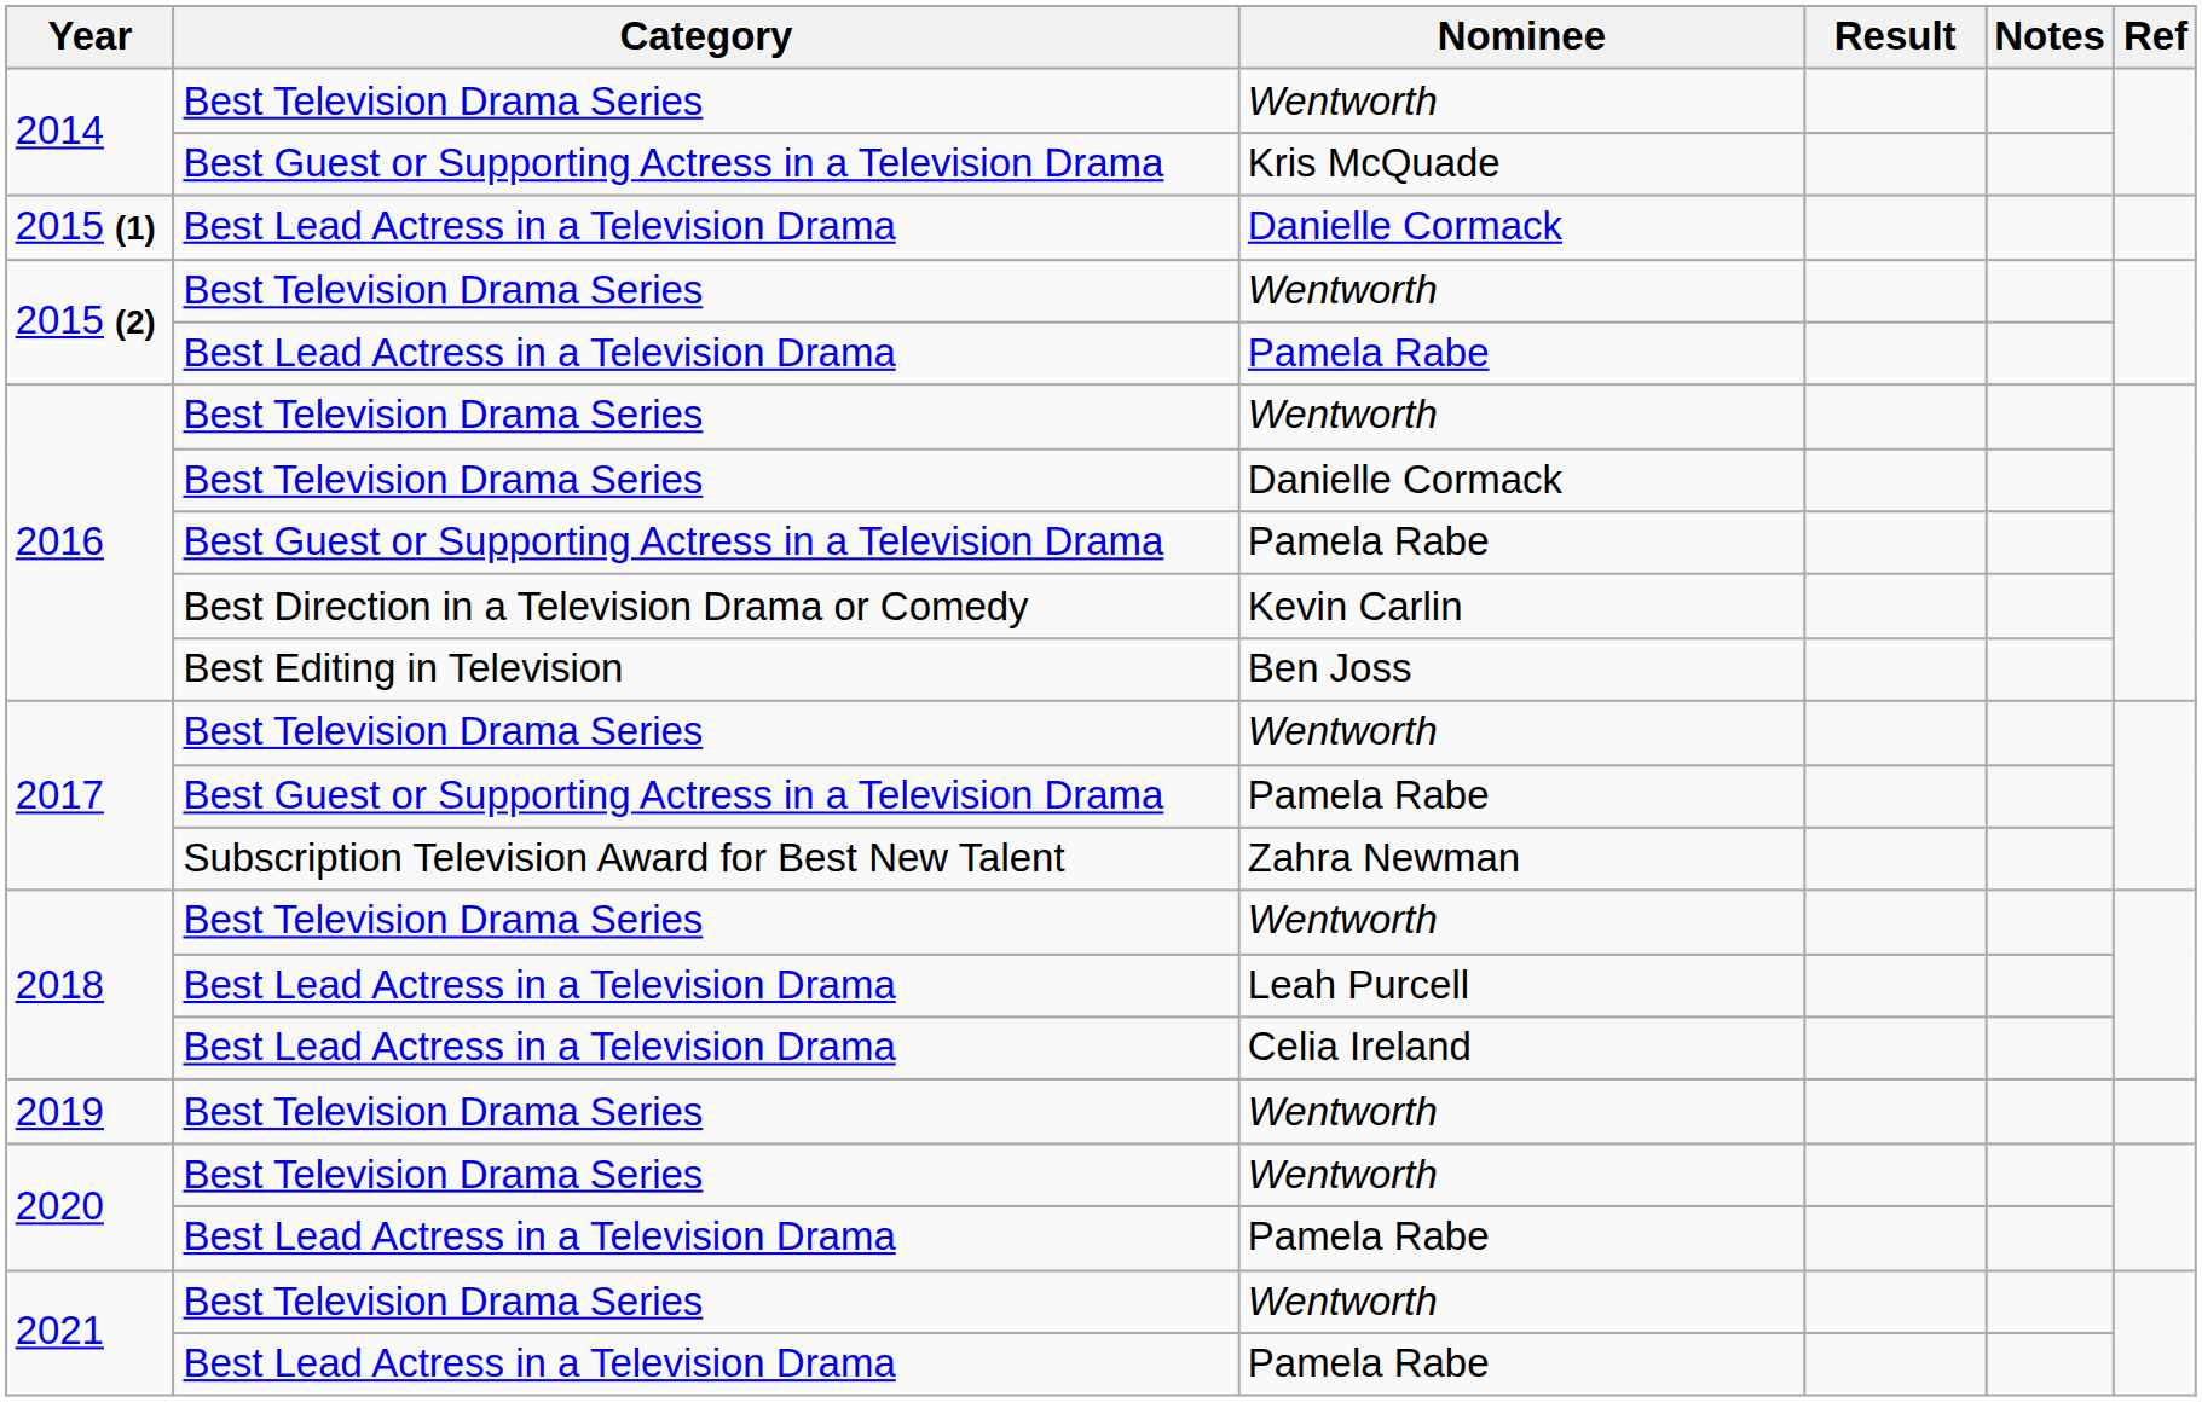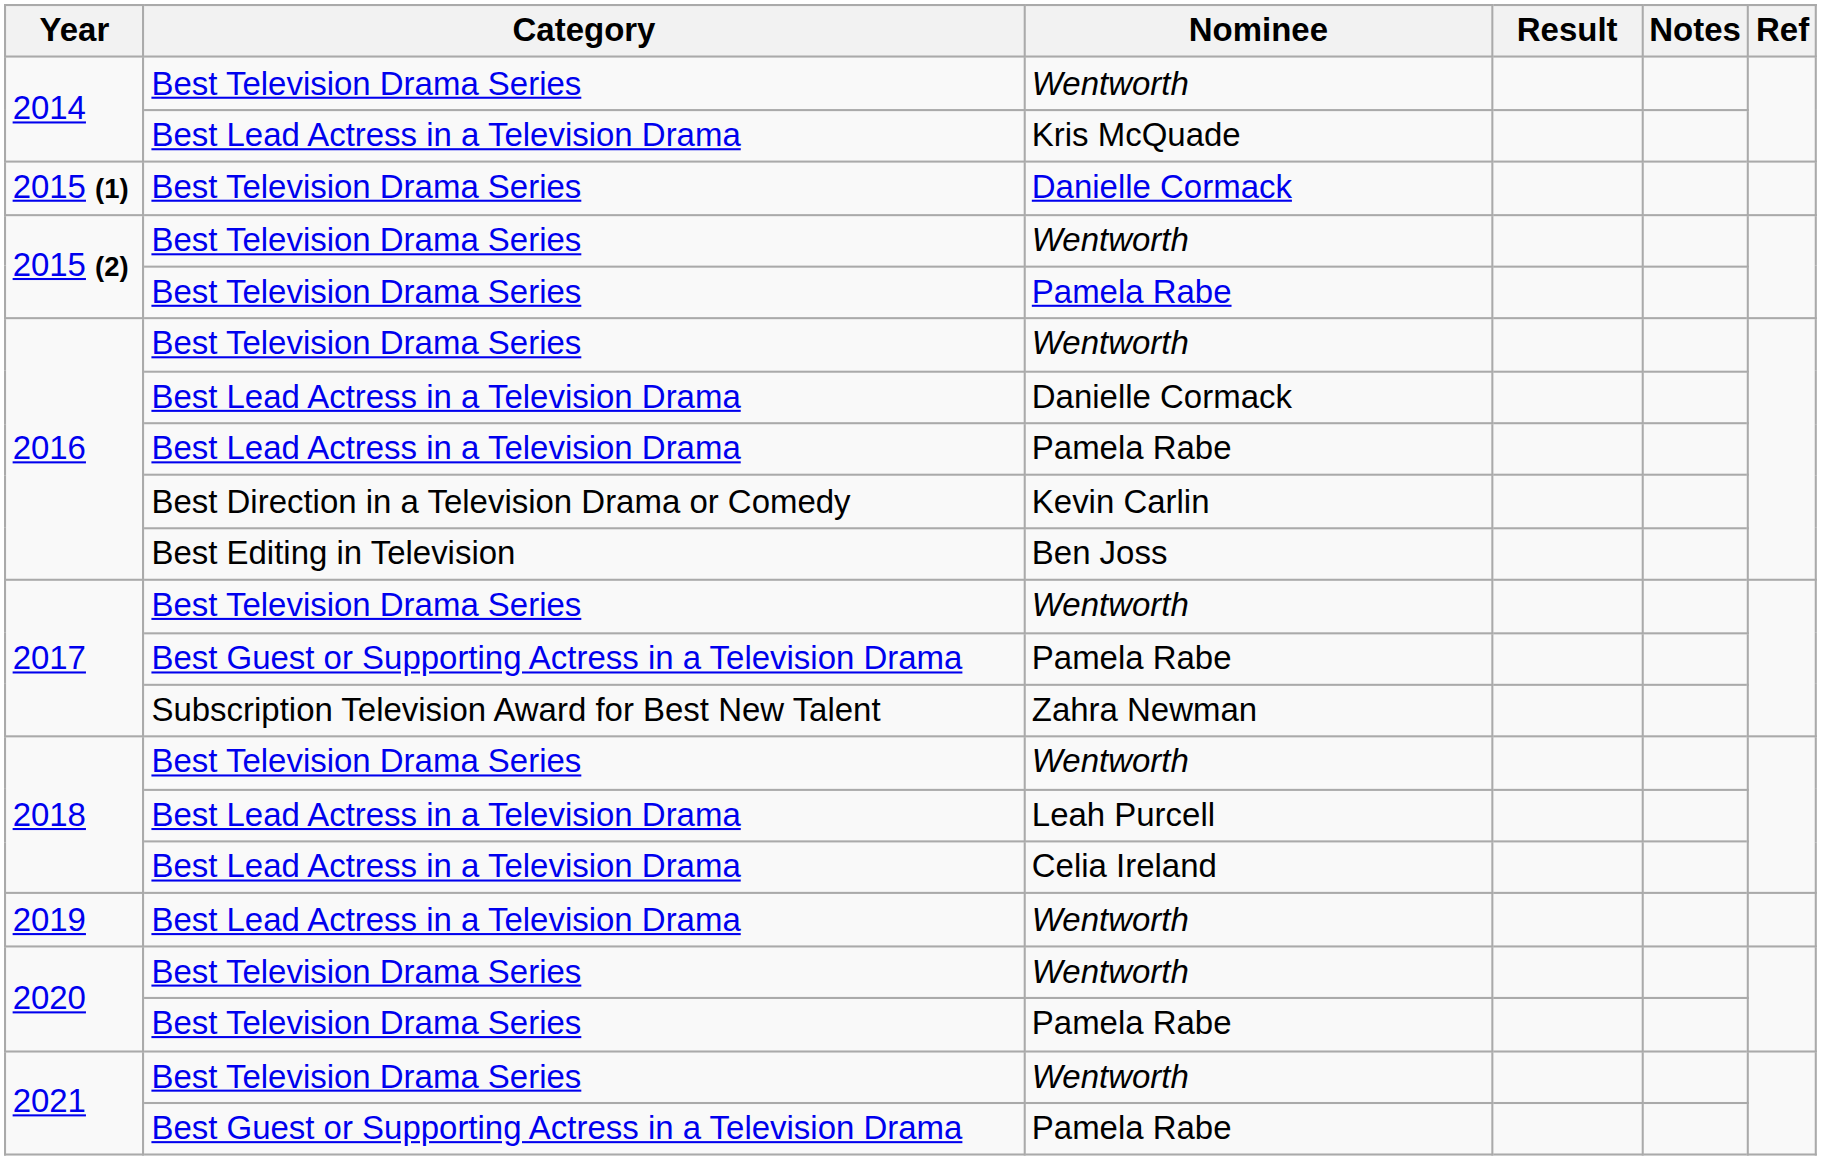2014 / Kris McQuade | Category: Best Guest or Supporting Actress in a Television Drama -> Best Lead Actress in a Television Drama
2015 (1) | Category: Best Lead Actress in a Television Drama -> Best Television Drama Series
2015 (2) / Pamela Rabe | Category: Best Lead Actress in a Television Drama -> Best Television Drama Series
2016 / Danielle Cormack | Category: Best Television Drama Series -> Best Lead Actress in a Television Drama
2016 / Pamela Rabe | Category: Best Guest or Supporting Actress in a Television Drama -> Best Lead Actress in a Television Drama
2019 | Category: Best Television Drama Series -> Best Lead Actress in a Television Drama
2020 / Pamela Rabe | Category: Best Lead Actress in a Television Drama -> Best Television Drama Series
2021 / Pamela Rabe | Category: Best Lead Actress in a Television Drama -> Best Guest or Supporting Actress in a Television Drama
